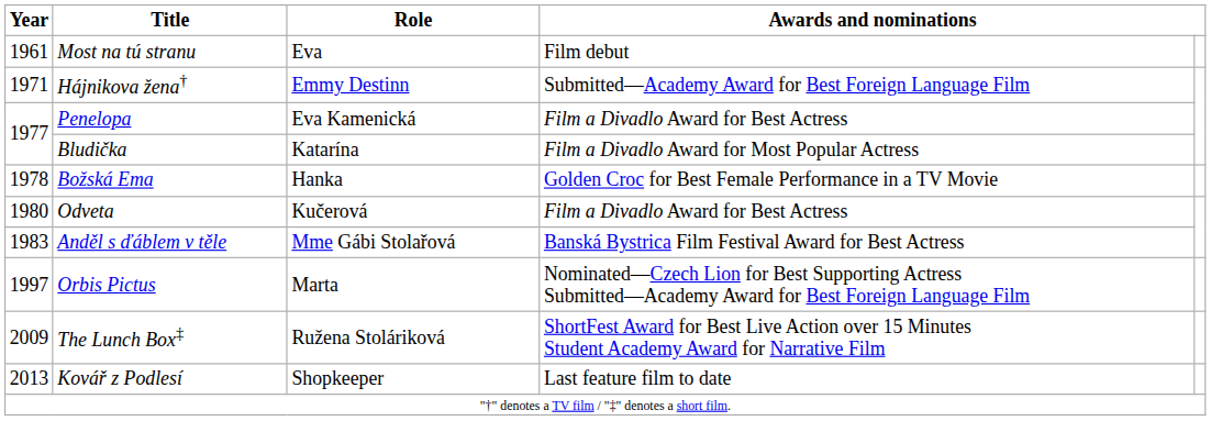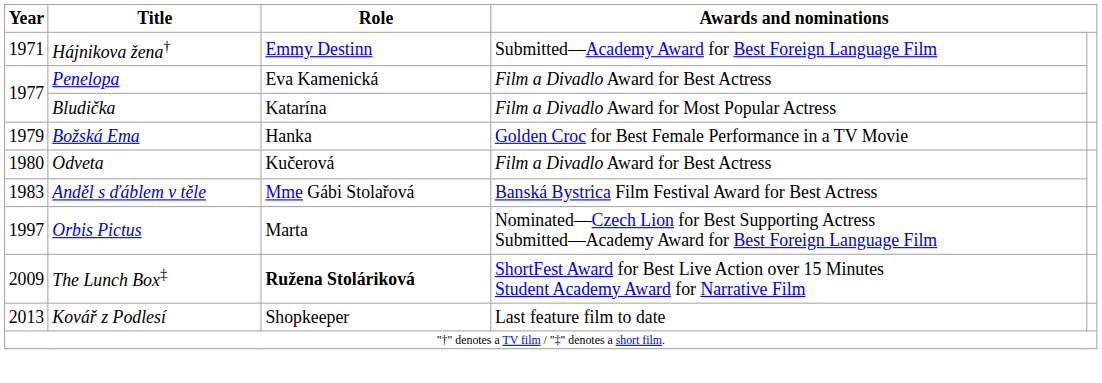- row: 1961 | Most na tú stranu | Eva | Film debut
Božská Ema | Year: 1978 -> 1979
The Lunch Box‡ | Role: normal -> bold
